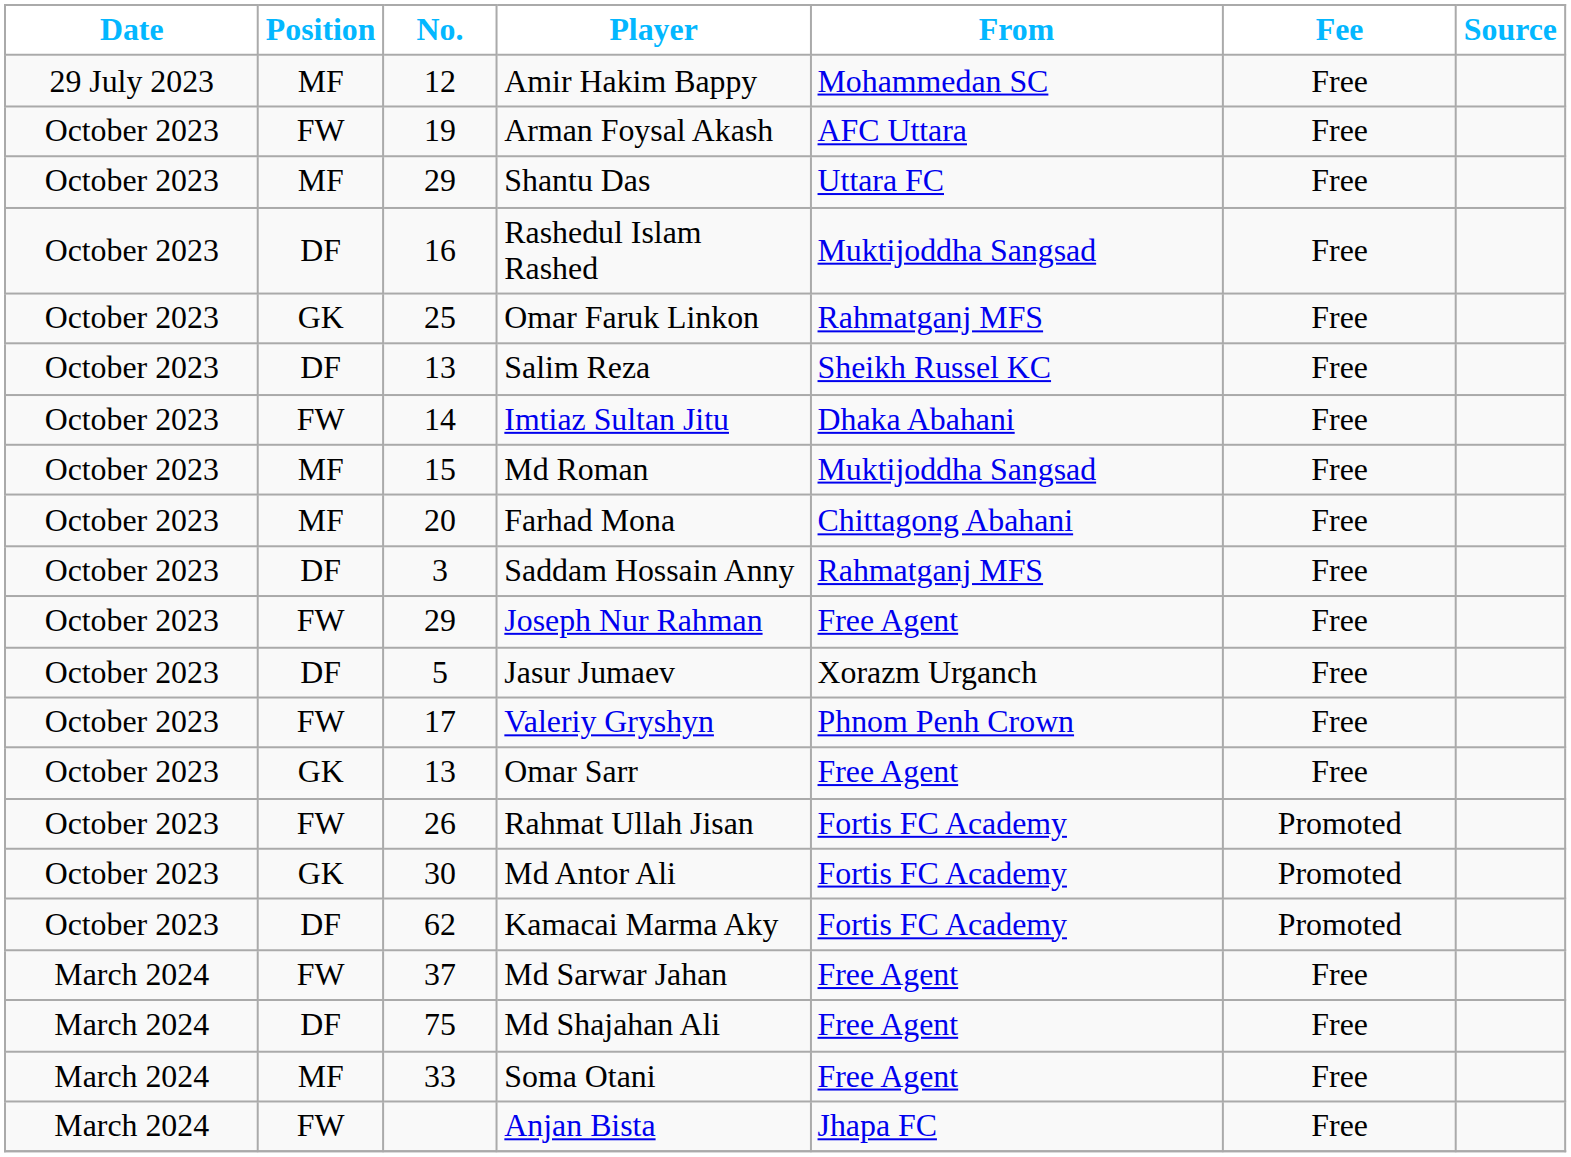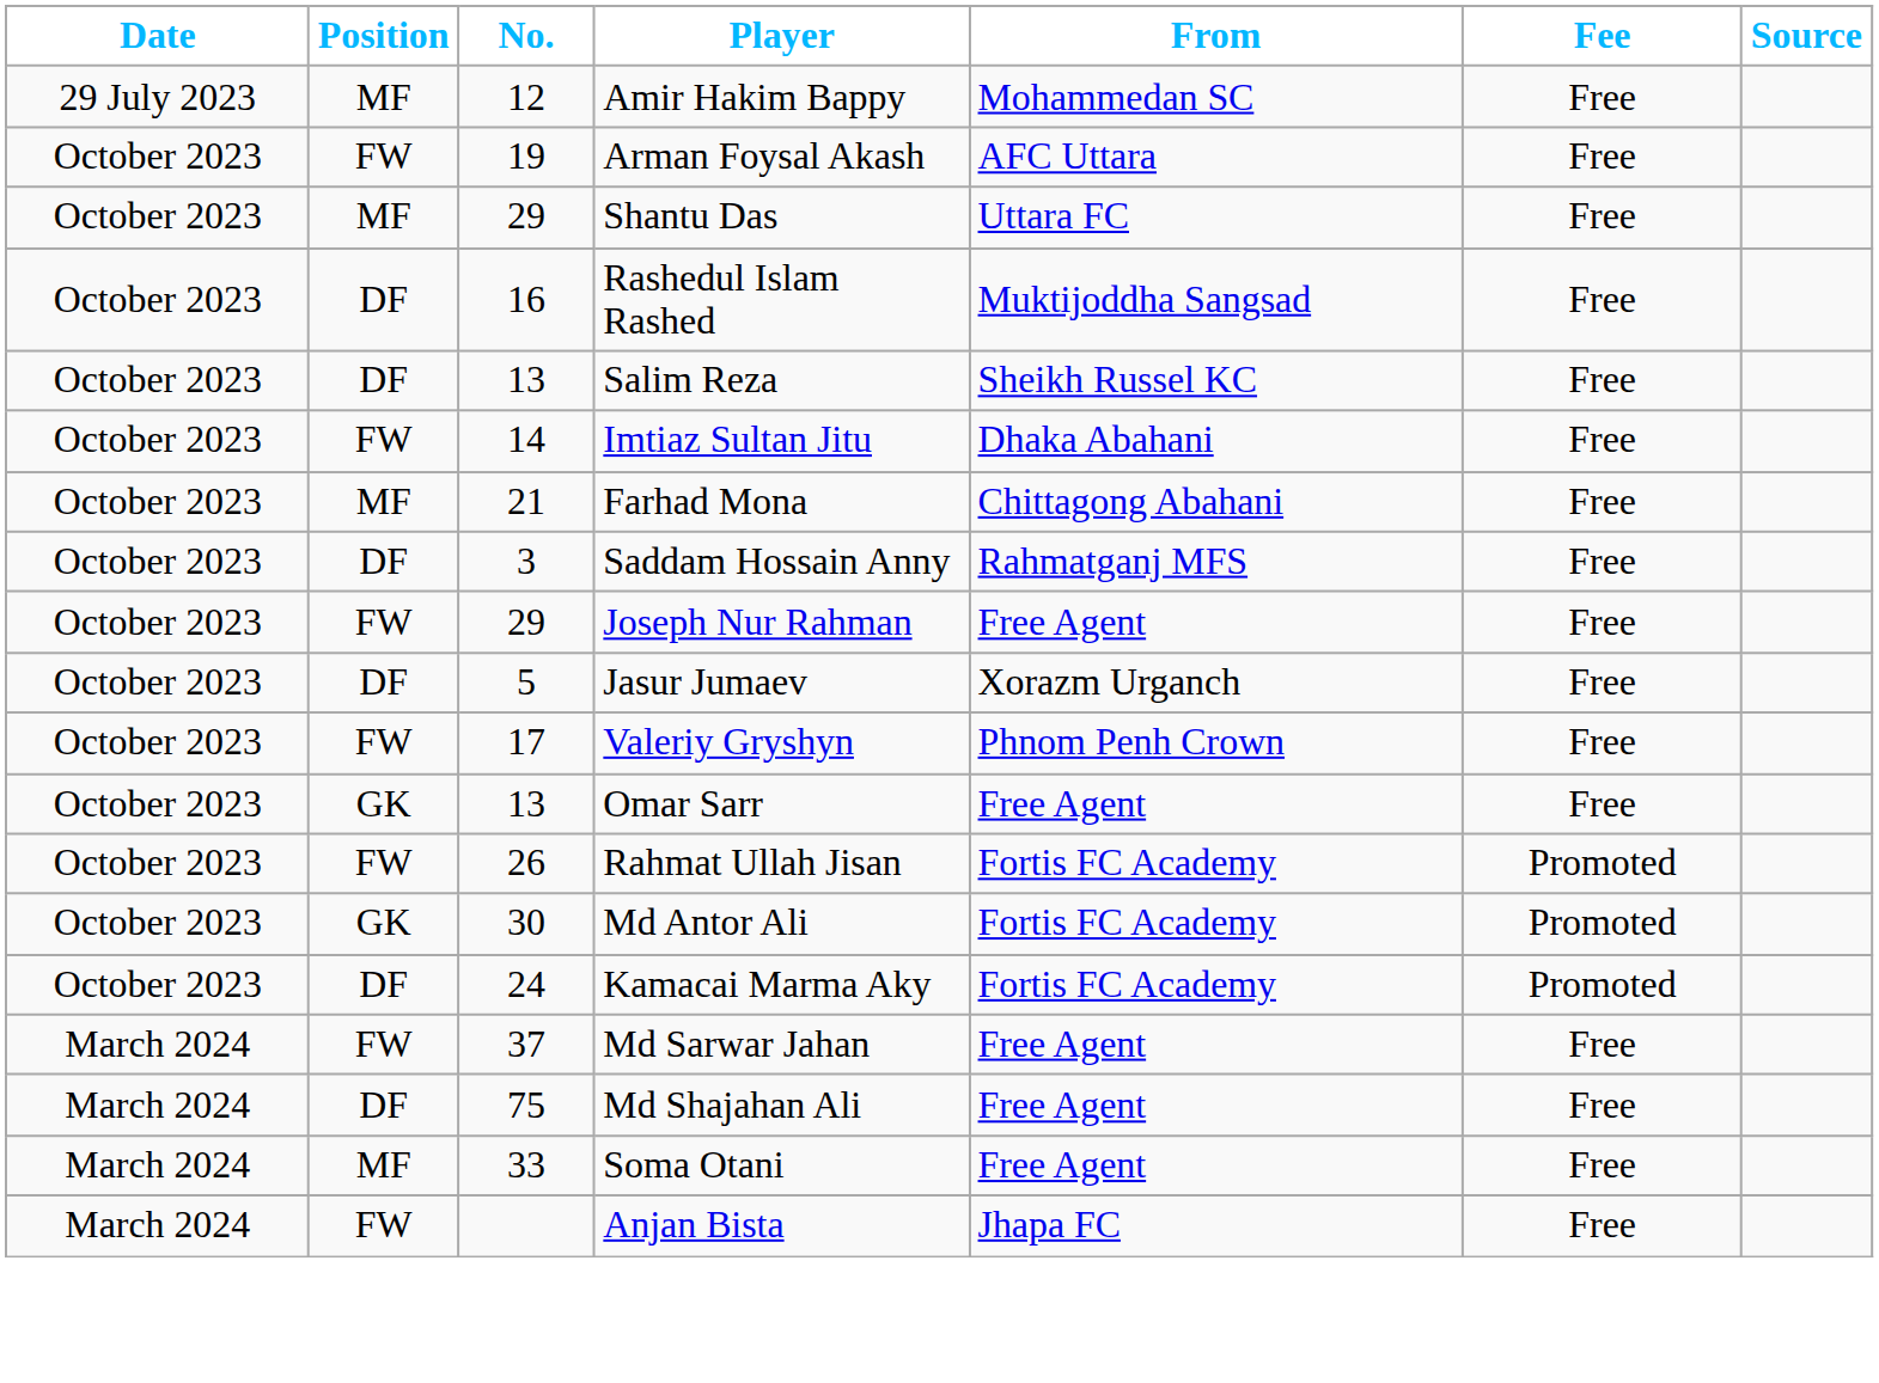- row: October 2023 | GK | 25 | Omar Faruk Linkon | Rahmatganj MFS | Free
- row: October 2023 | MF | 15 | Md Roman | Muktijoddha Sangsad | Free
Farhad Mona | No.: 20 -> 21
Kamacai Marma Aky | No.: 62 -> 24
